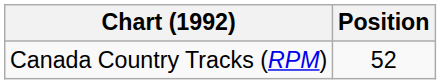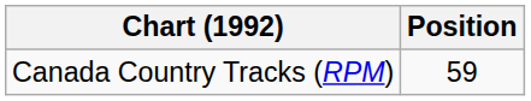Canada Country Tracks (RPM) | Position: 52 -> 59
